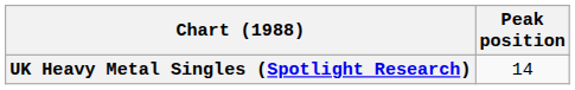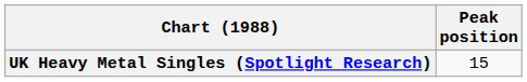UK Heavy Metal Singles (Spotlight Research) | Peak position: 14 -> 15
